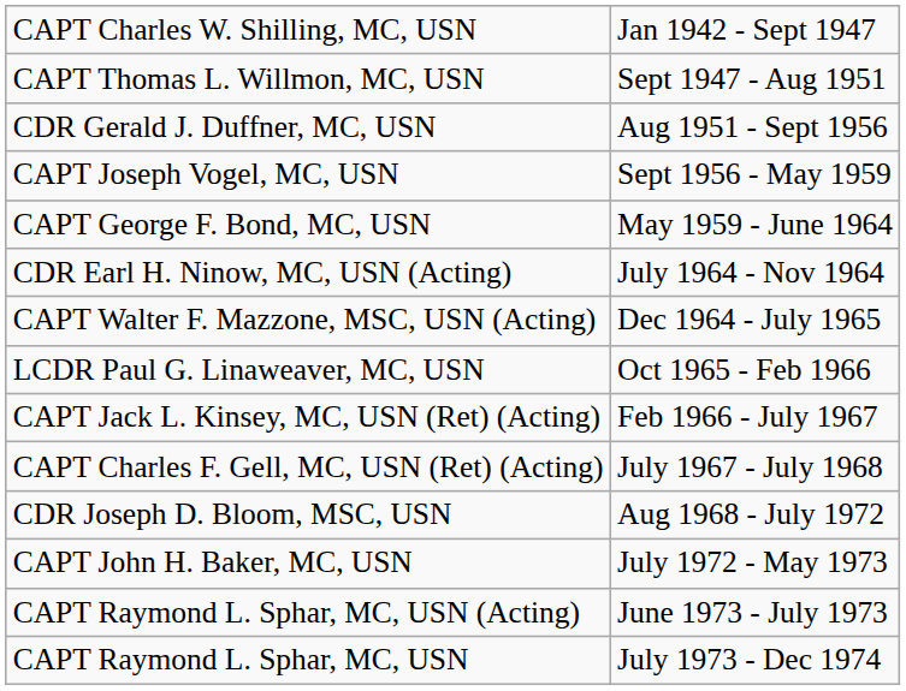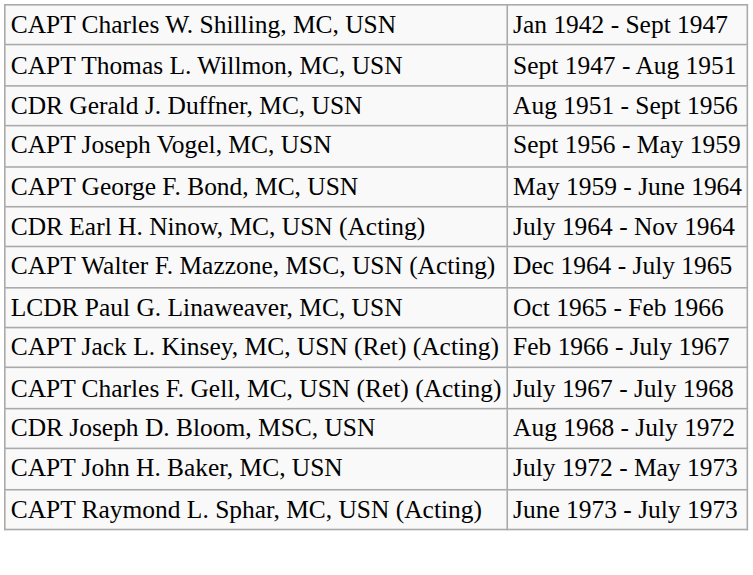- row: CAPT Raymond L. Sphar, MC, USN | July 1973 - Dec 1974
